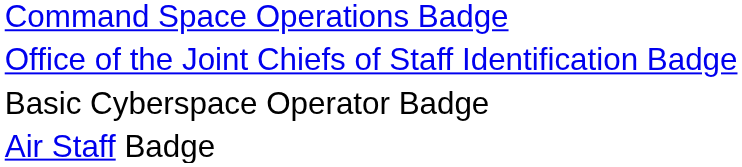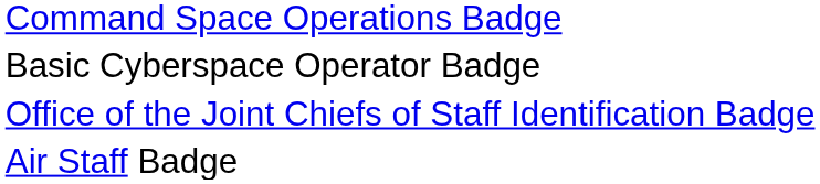rows swapped: Basic Cyberspace Operator Badge <-> Office of the Joint Chiefs of Staff Identification Badge
